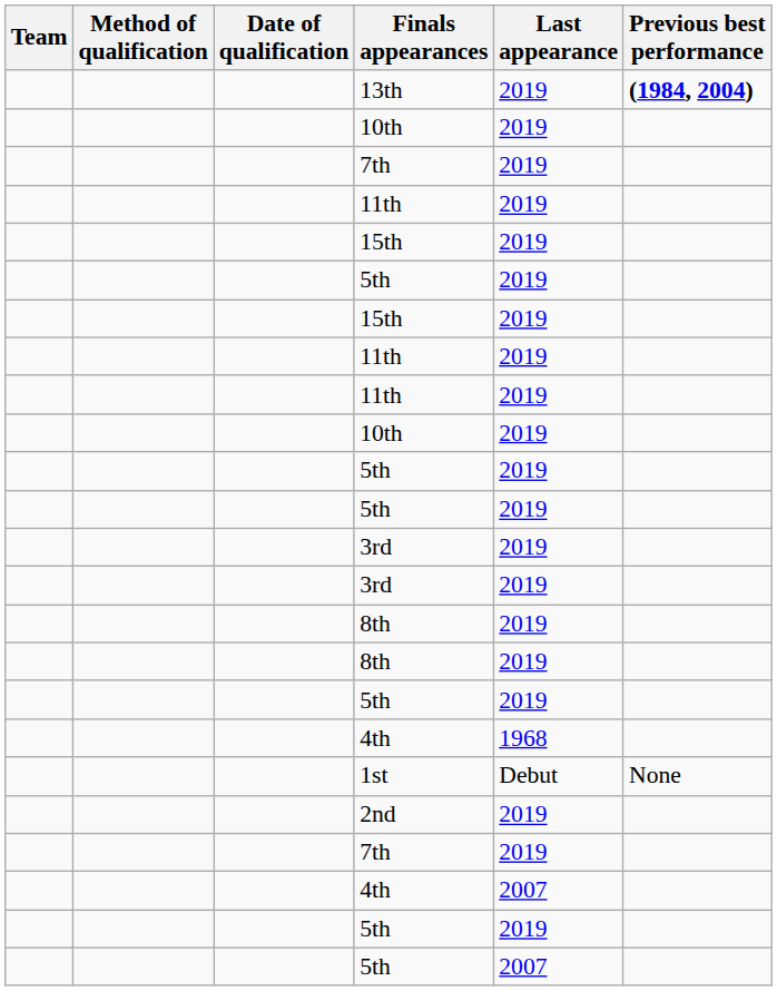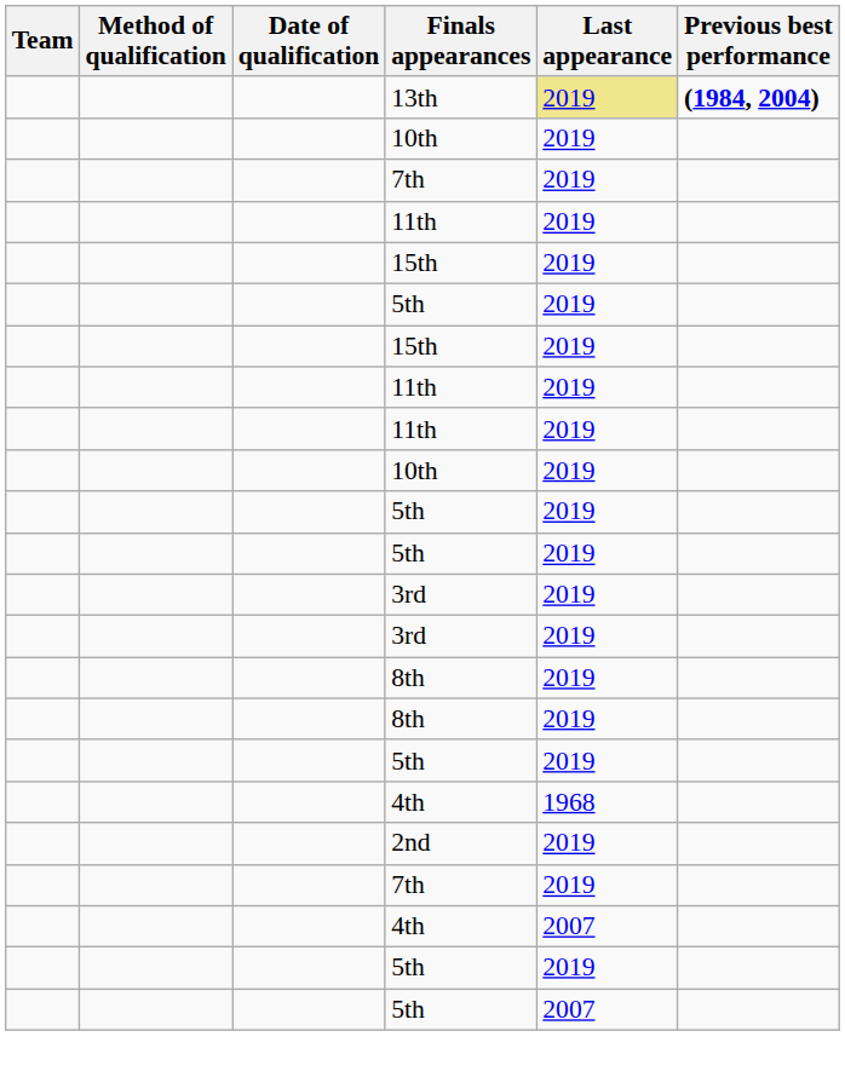13th | Last appearance: no background -> khaki background
- row: 1st | Debut | None
